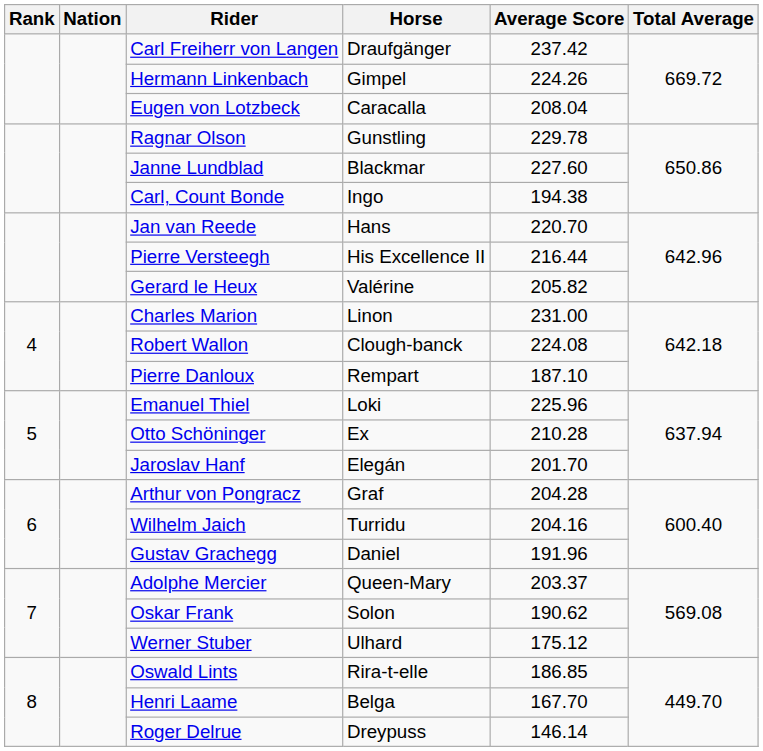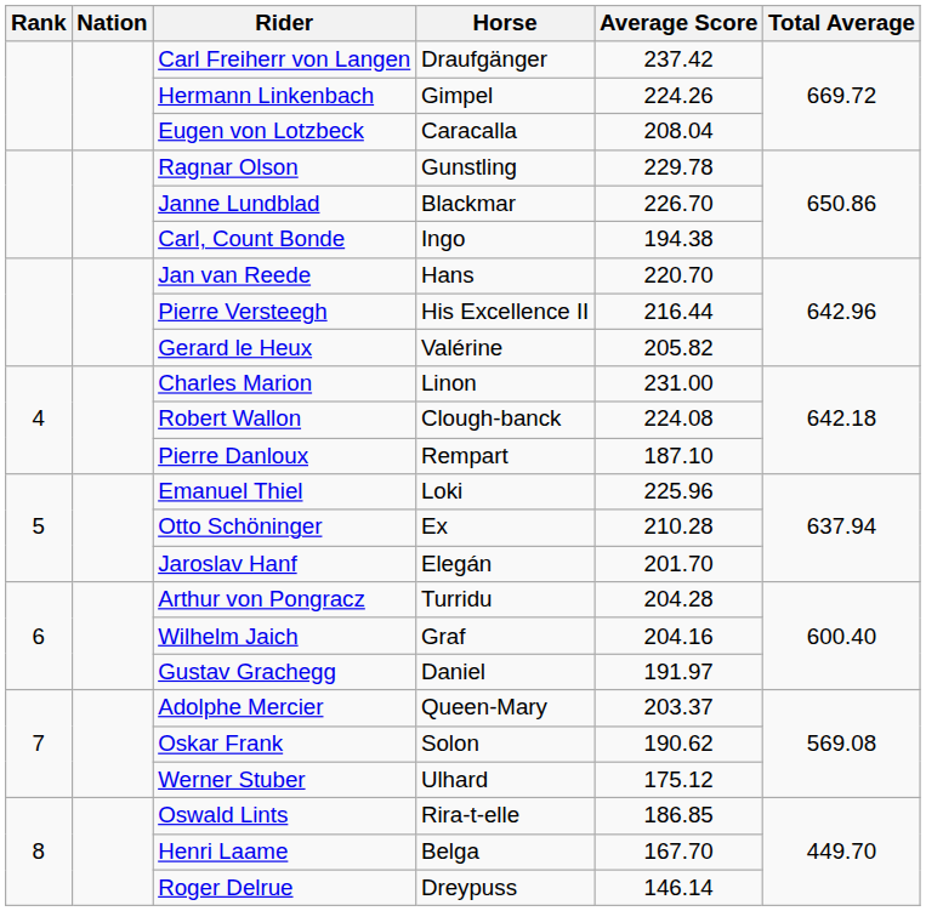Janne Lundblad | Average Score: 227.60 -> 226.70
Arthur von Pongracz | Horse: Graf -> Turridu
Wilhelm Jaich | Horse: Turridu -> Graf
Gustav Grachegg | Average Score: 191.96 -> 191.97
